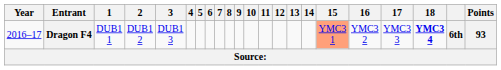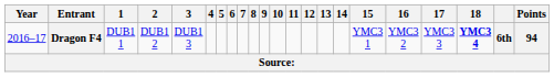Dragon F4 | 15: lightsalmon background -> no background
Dragon F4 | Points: 93 -> 94
